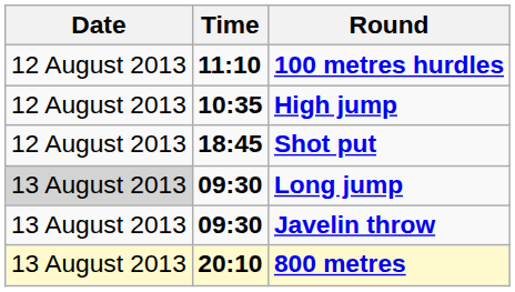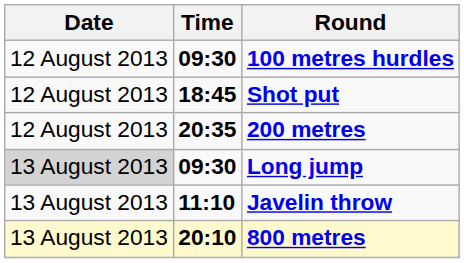100 metres hurdles | Time: 11:10 -> 09:30
- row: 12 August 2013 | 10:35 | High jump
+ row: 12 August 2013 | 20:35 | 200 metres
Javelin throw | Time: 09:30 -> 11:10
